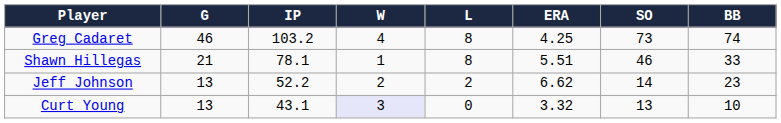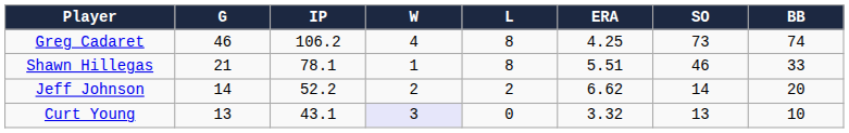Greg Cadaret | IP: 103.2 -> 106.2
Jeff Johnson | G: 13 -> 14
Jeff Johnson | BB: 23 -> 20
